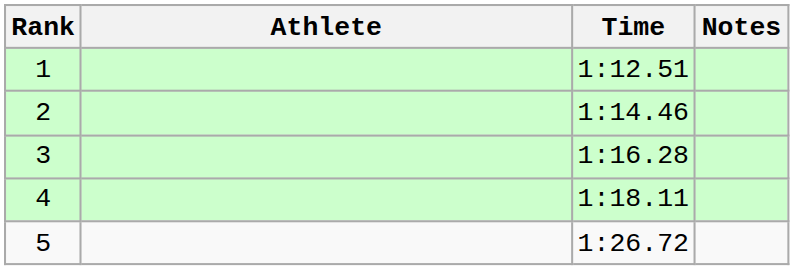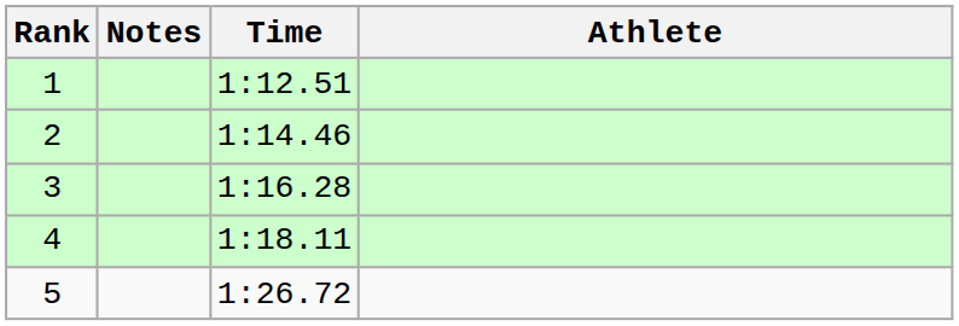columns swapped: Athlete <-> Notes
